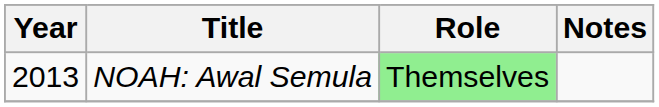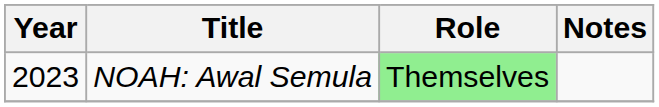NOAH: Awal Semula | Year: 2013 -> 2023
